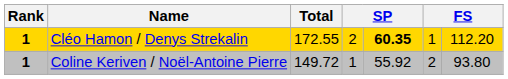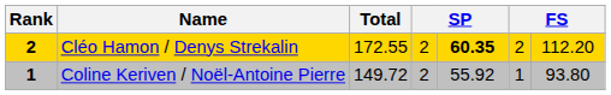Cléo Hamon / Denys Strekalin | Rank: 1 -> 2
Cléo Hamon / Denys Strekalin | column 6: 1 -> 2
Coline Keriven / Noël-Antoine Pierre | column 4: 1 -> 2
Coline Keriven / Noël-Antoine Pierre | column 6: 2 -> 1
